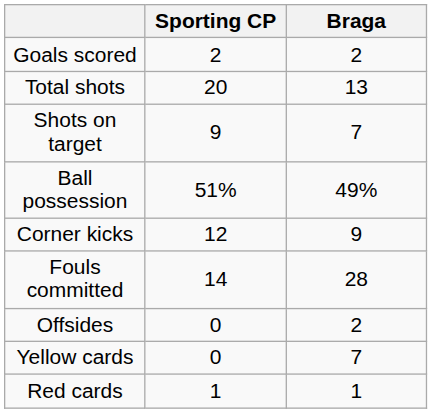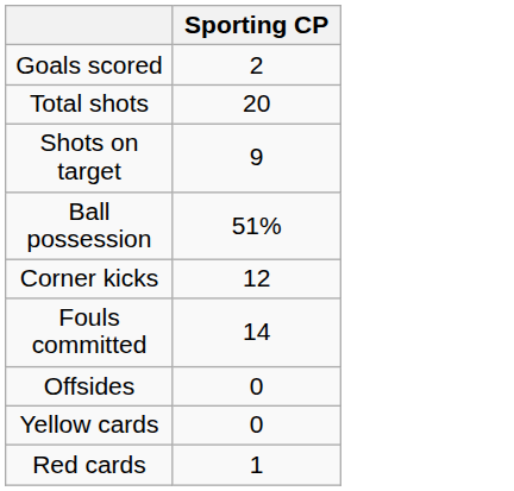- column: Braga | 2 | 13 | 7 | 49% | 9 | 28 | 2 | 7 | 1
